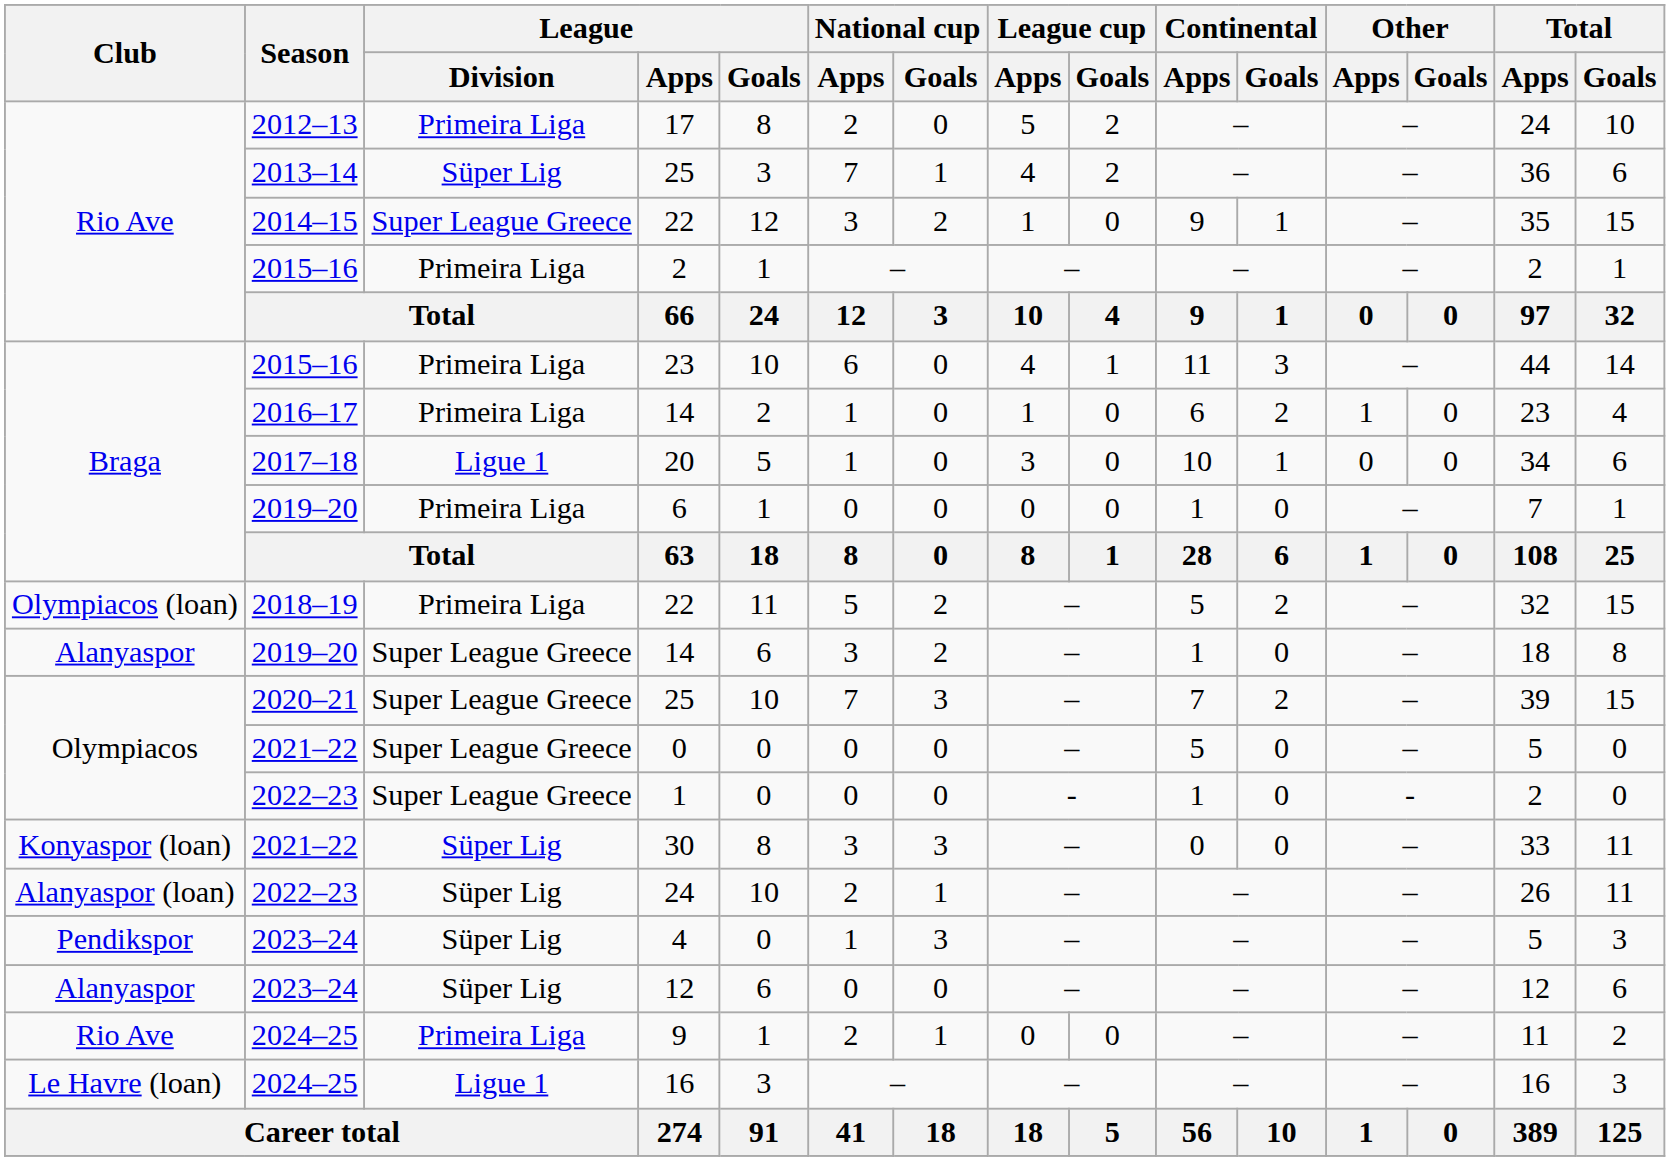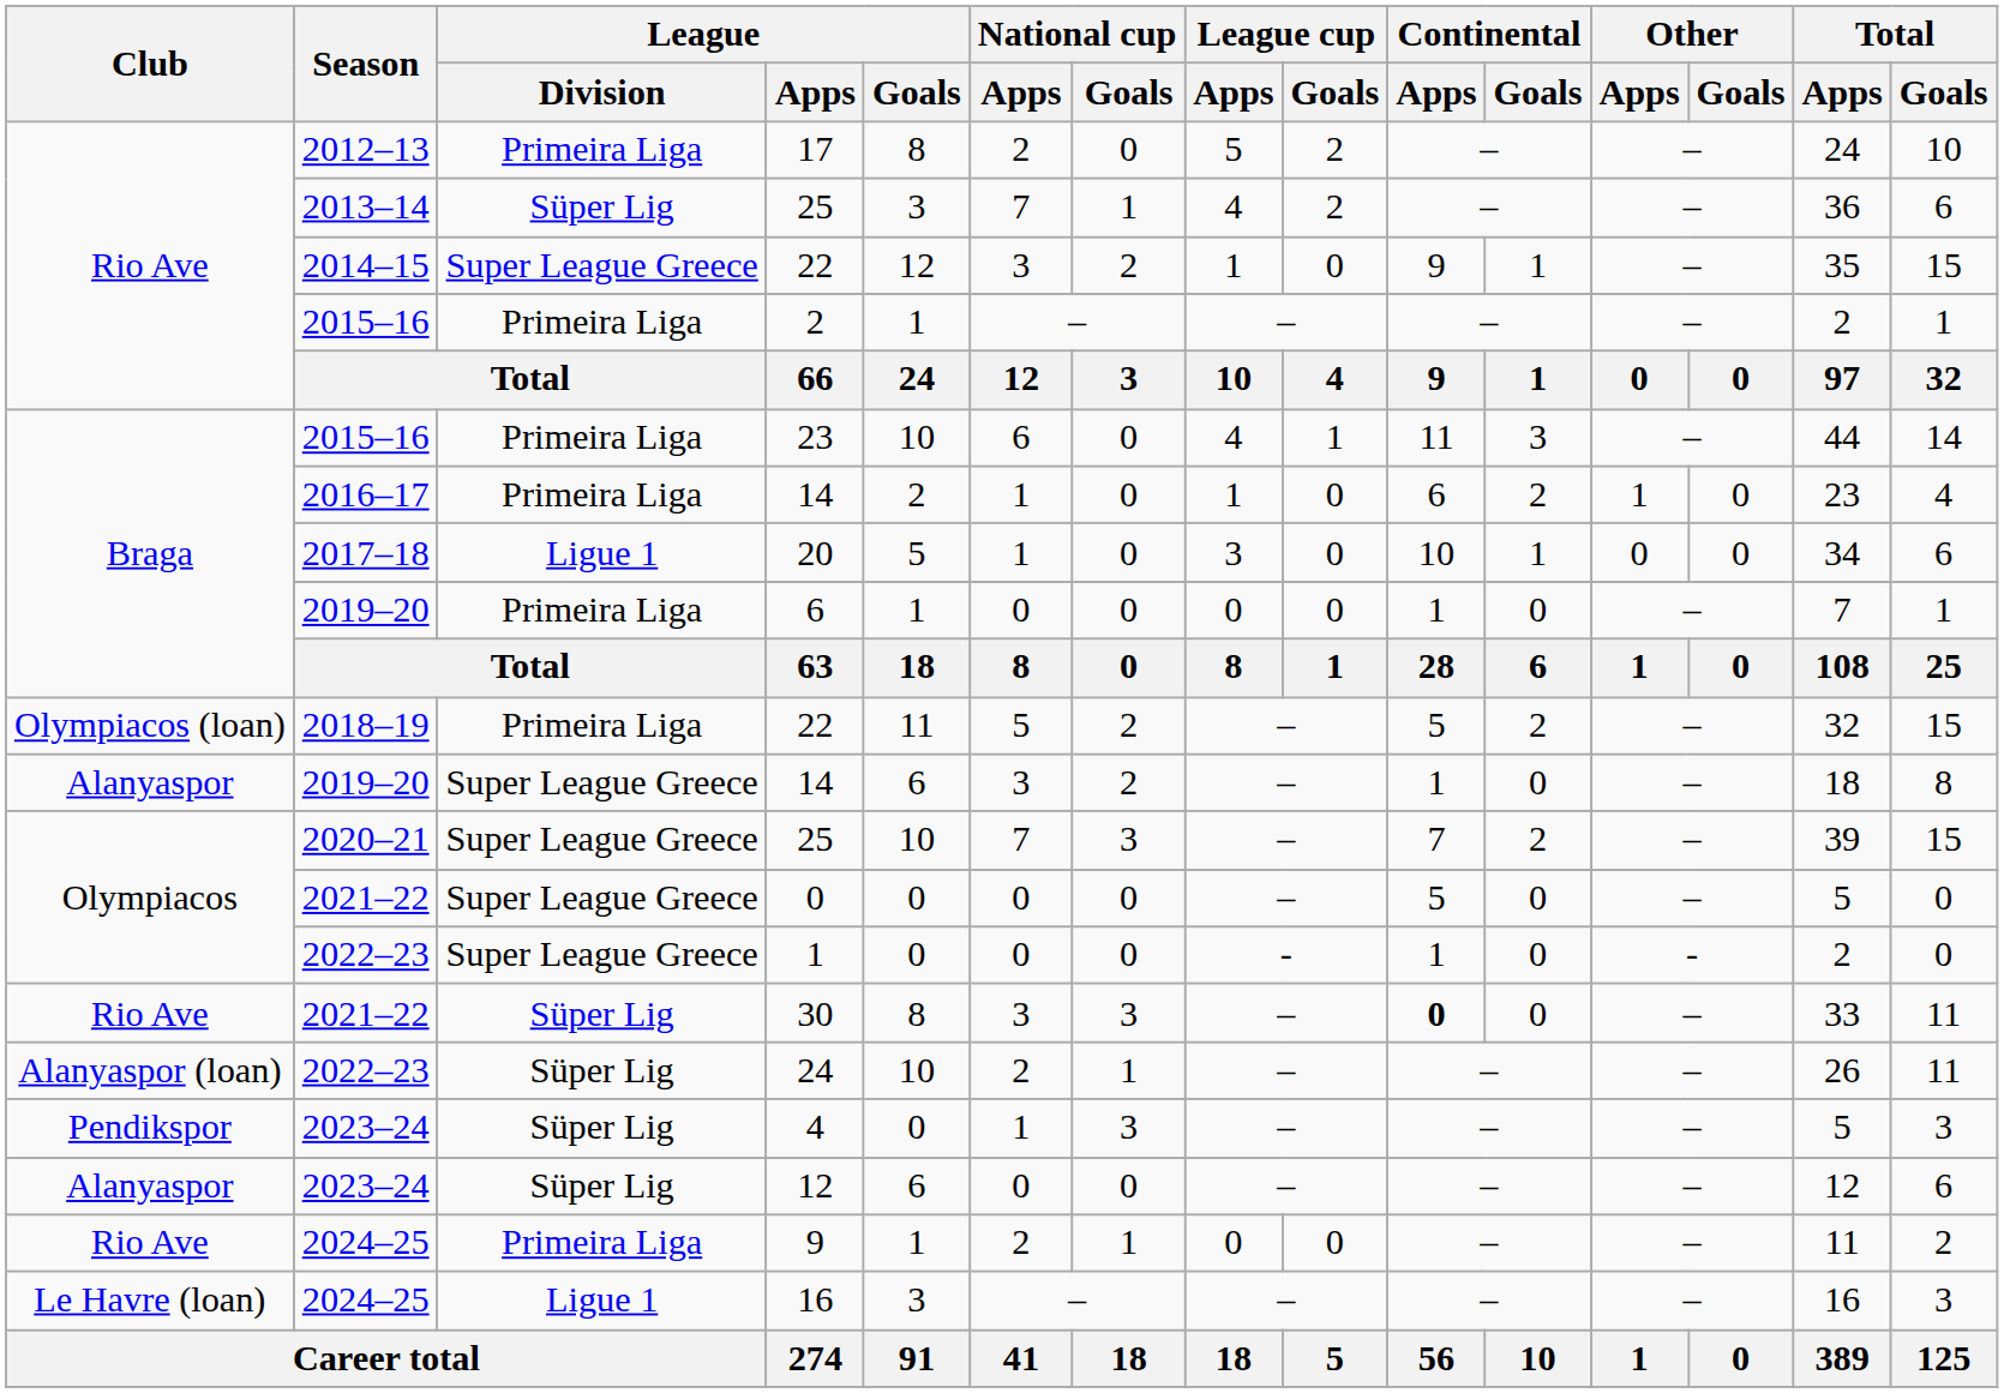30 | Club: Konyaspor (loan) -> Rio Ave
30 | Continental / Apps: normal -> bold
